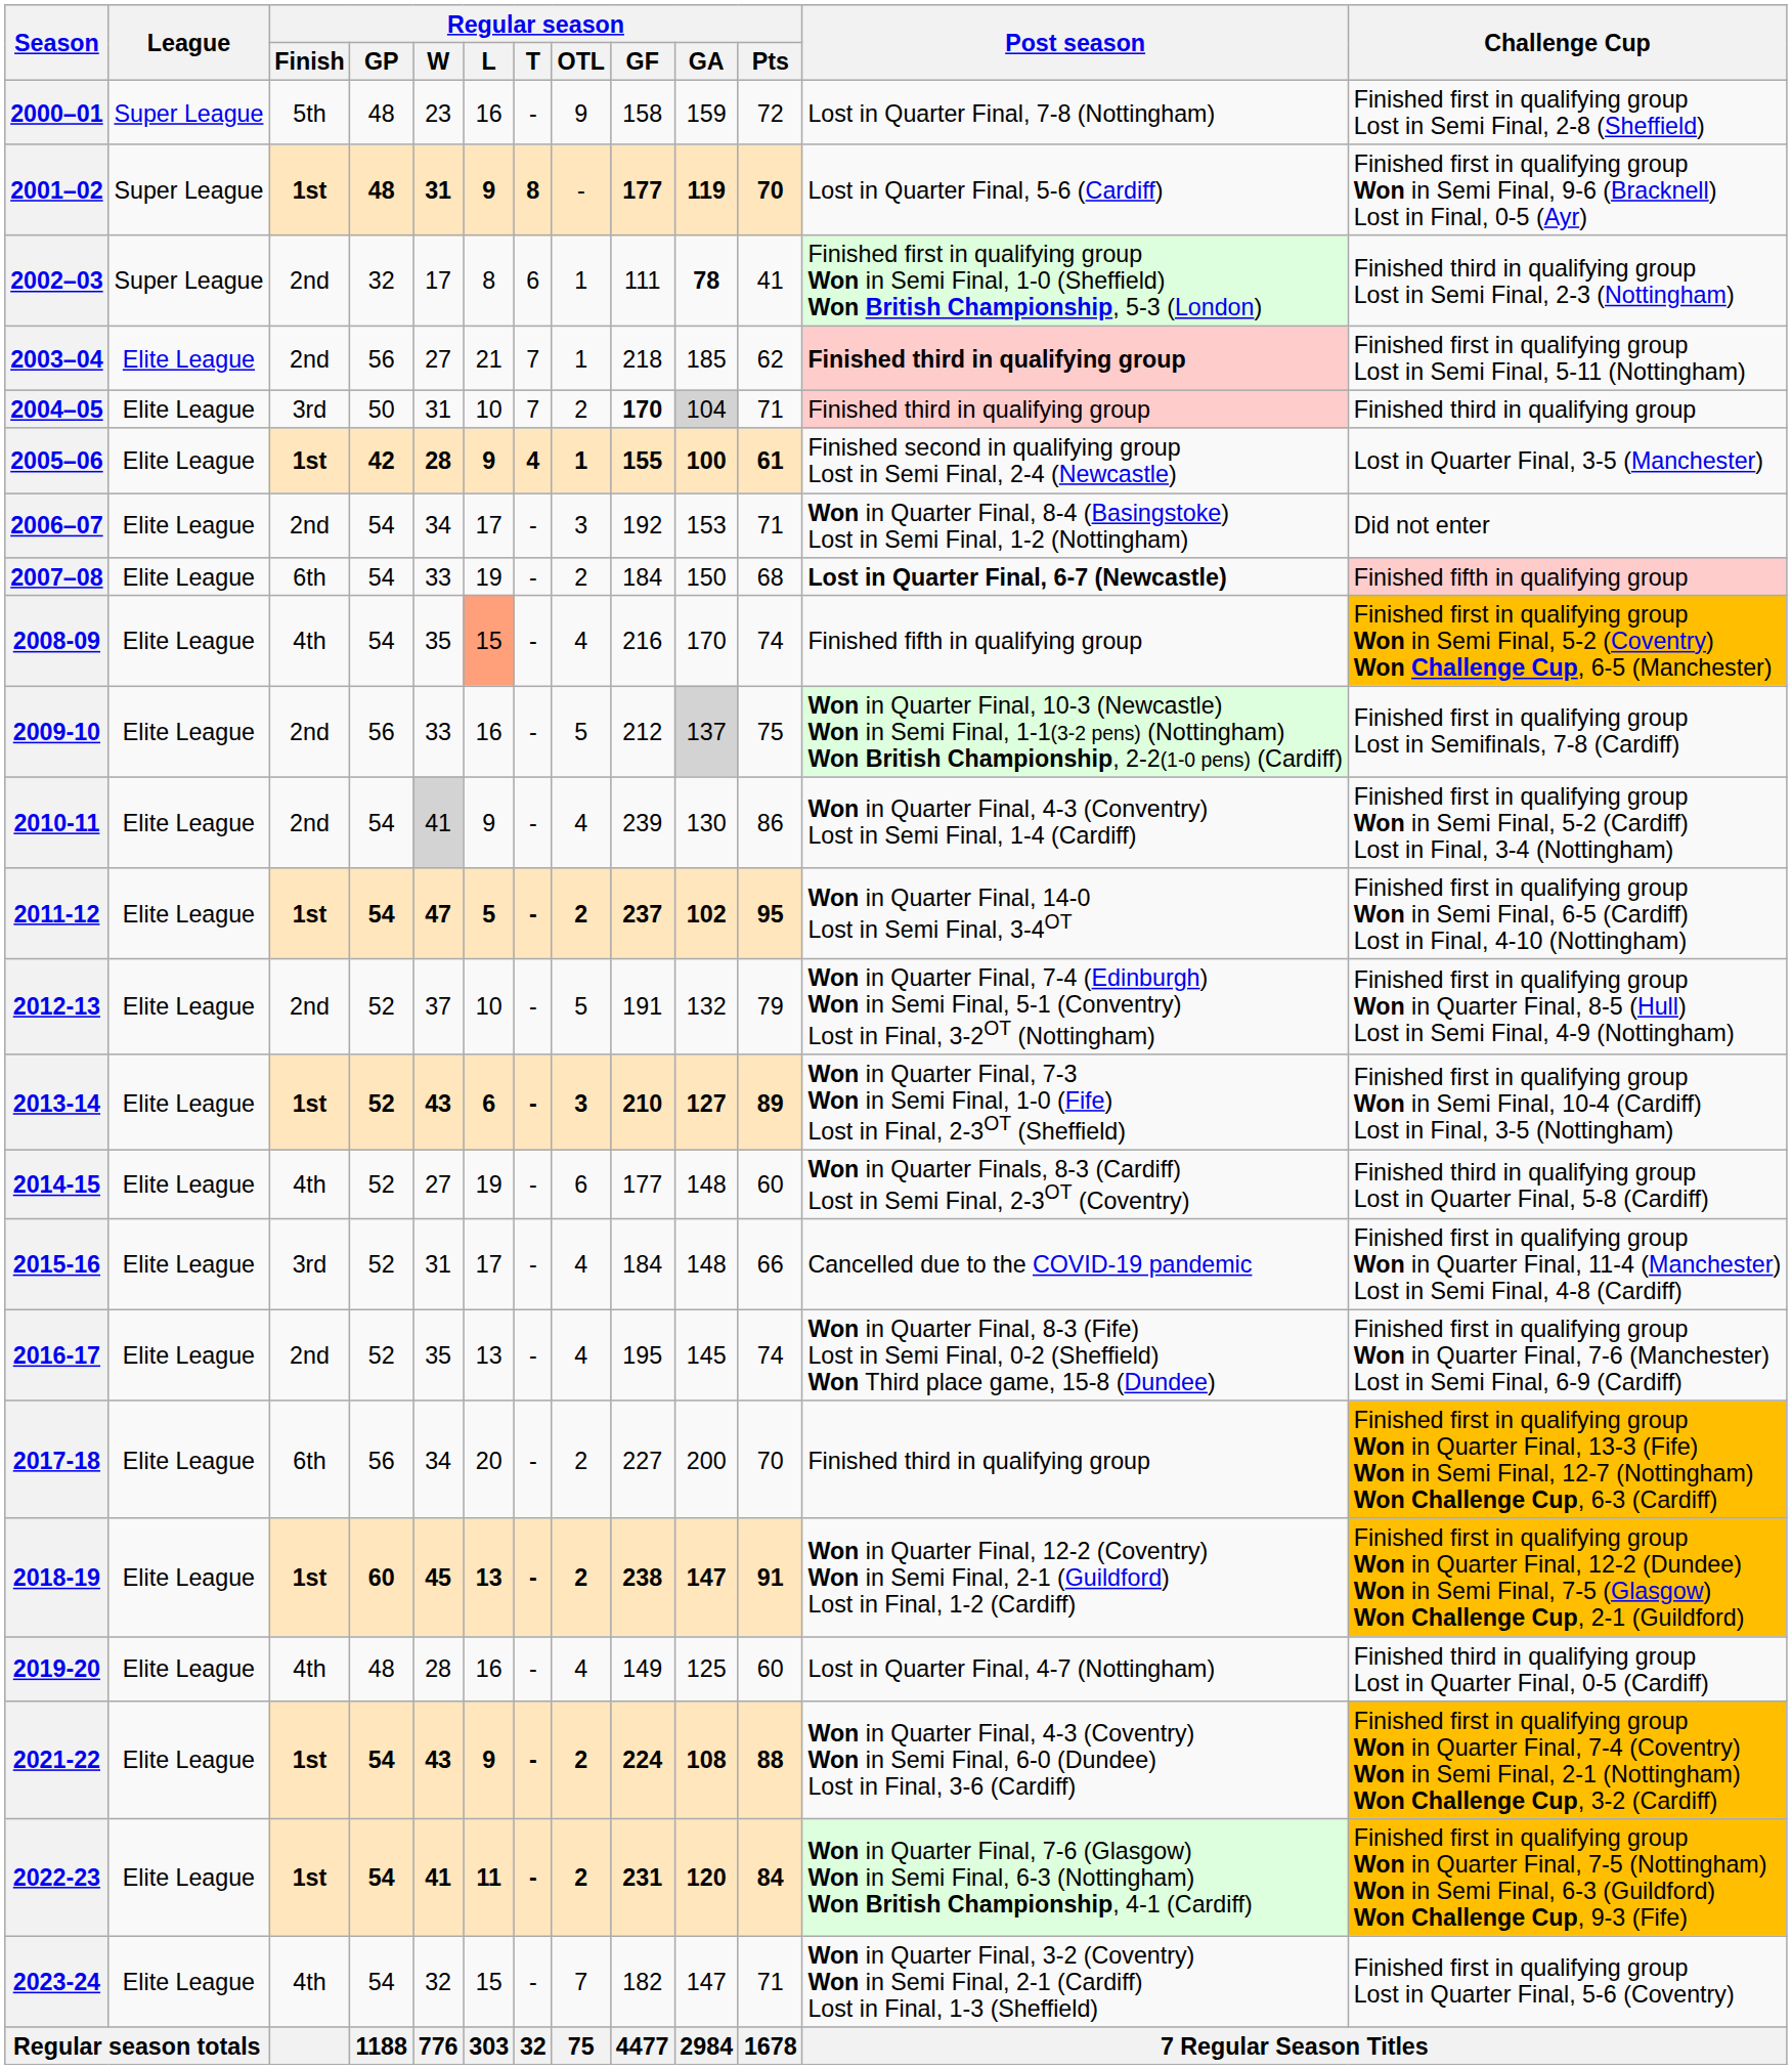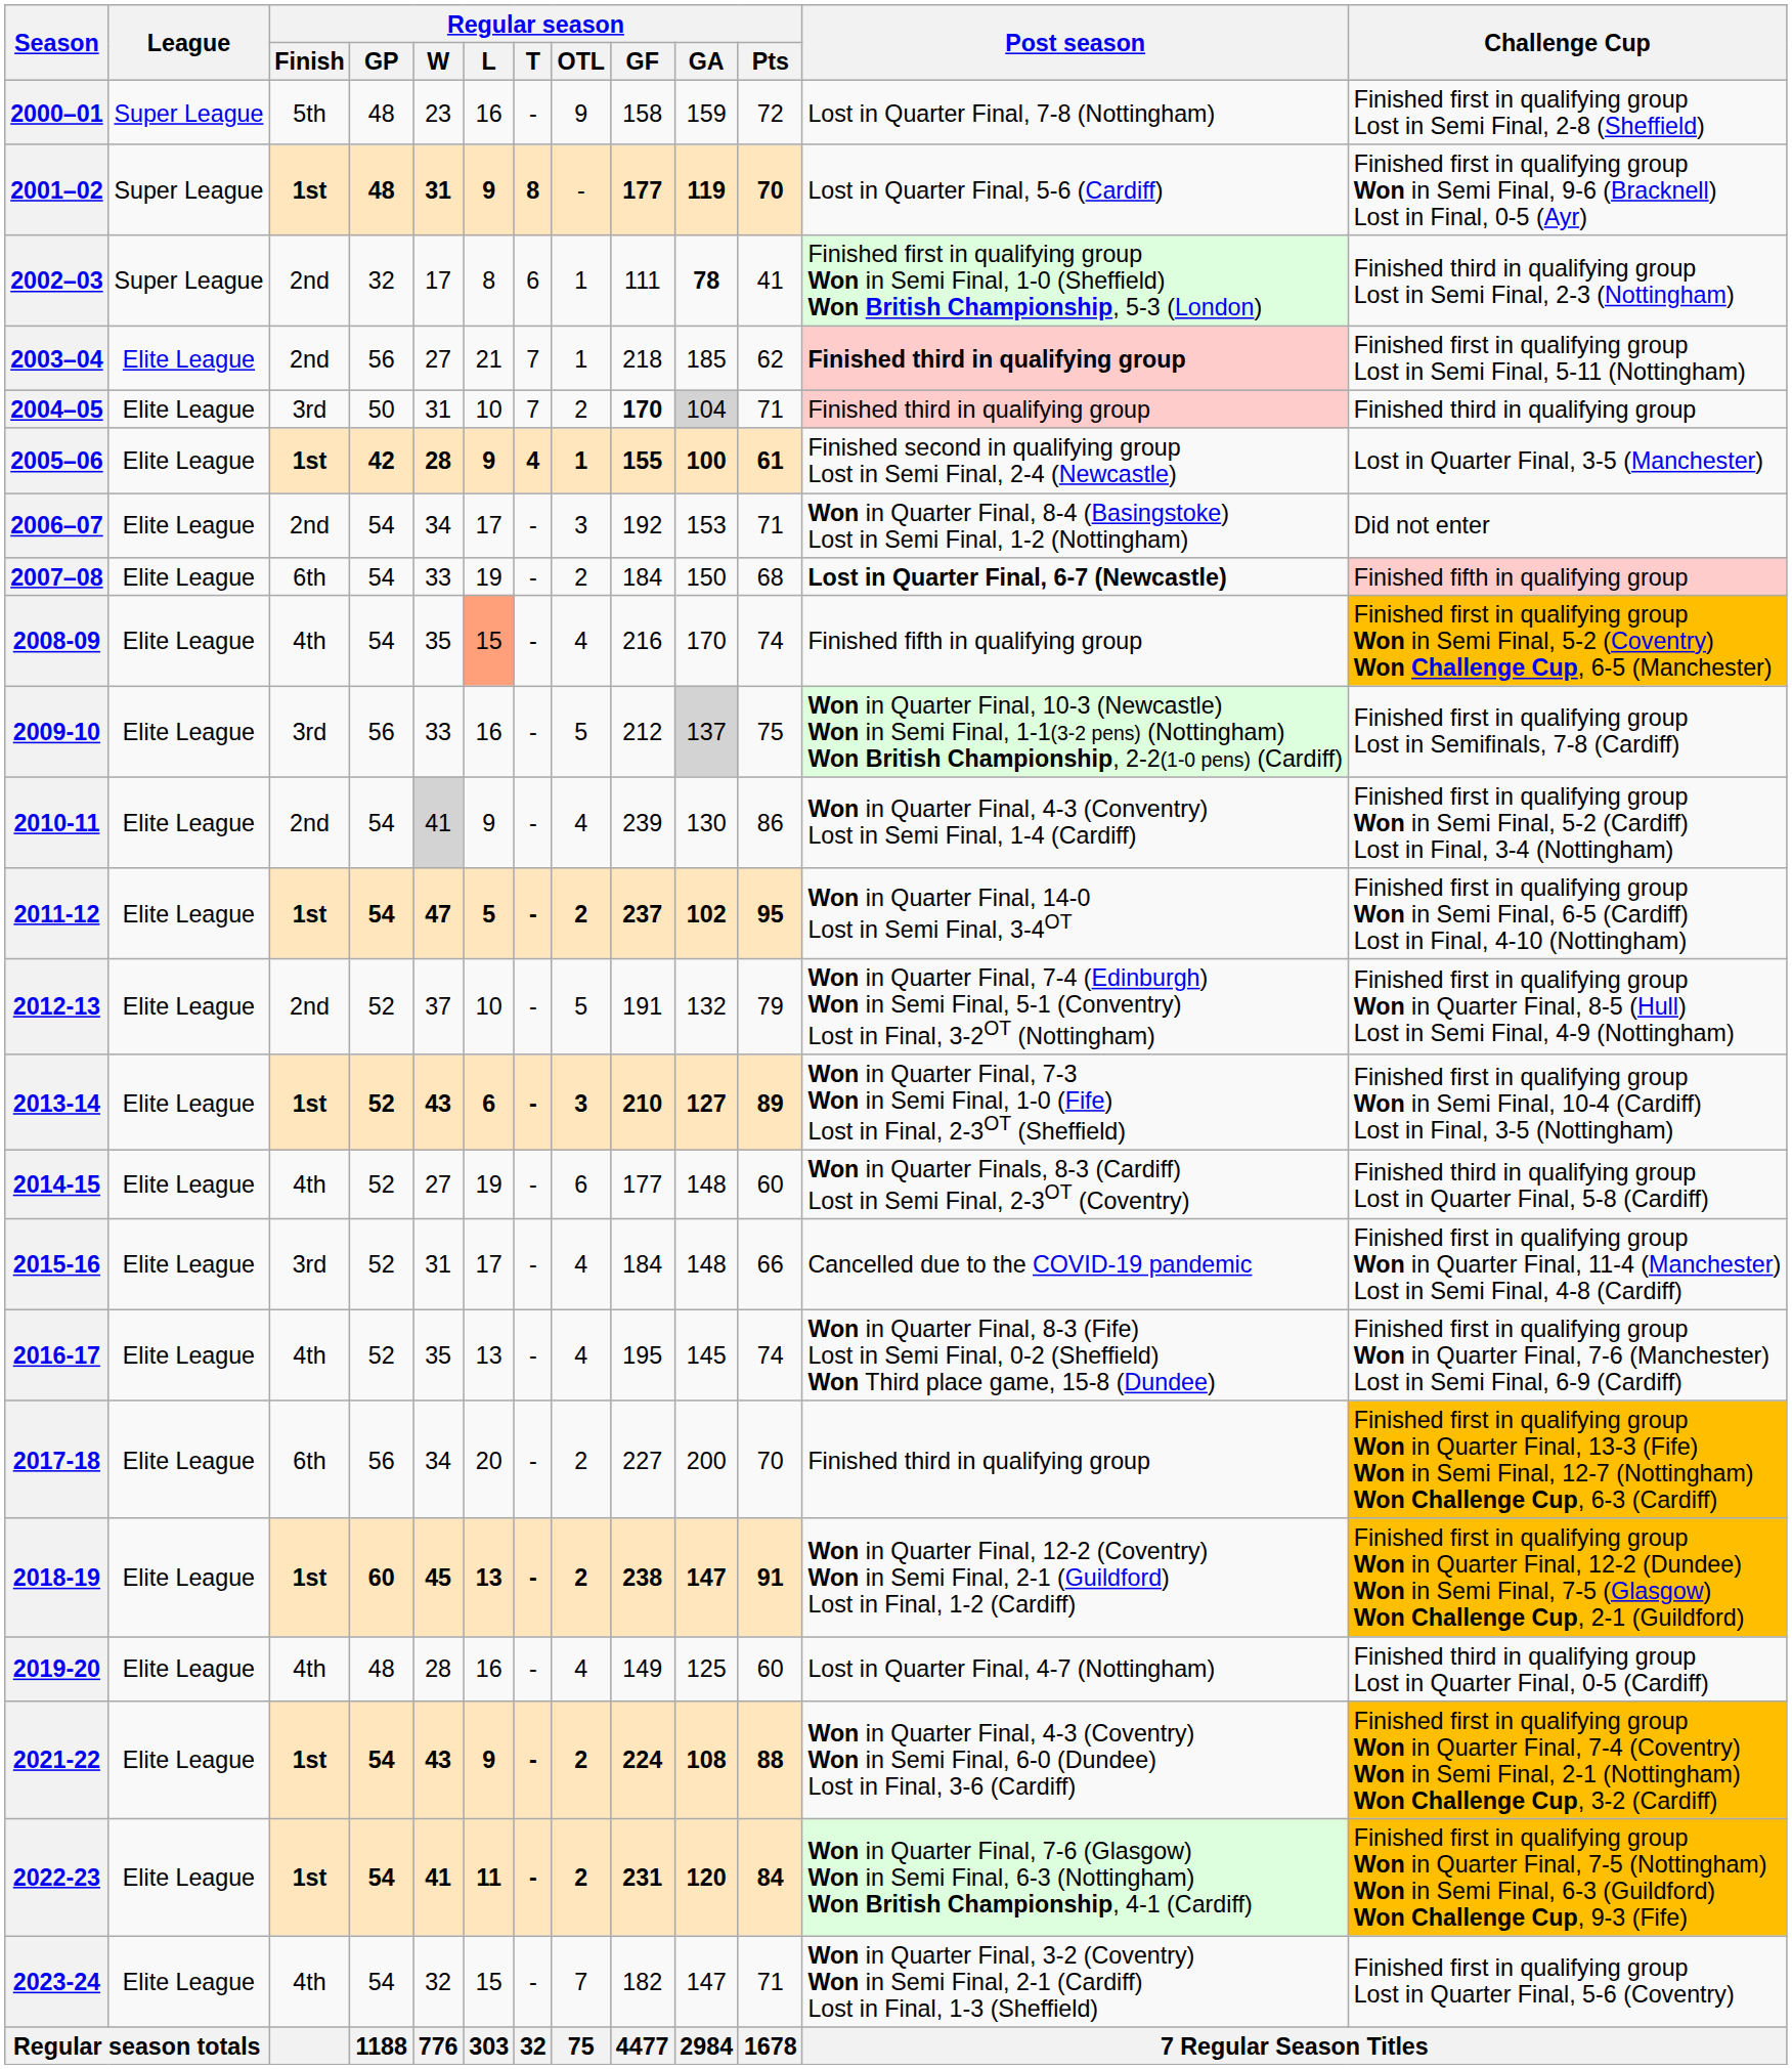2009-10 | Regular season / Finish: 2nd -> 3rd
2016-17 | Regular season / Finish: 2nd -> 4th
